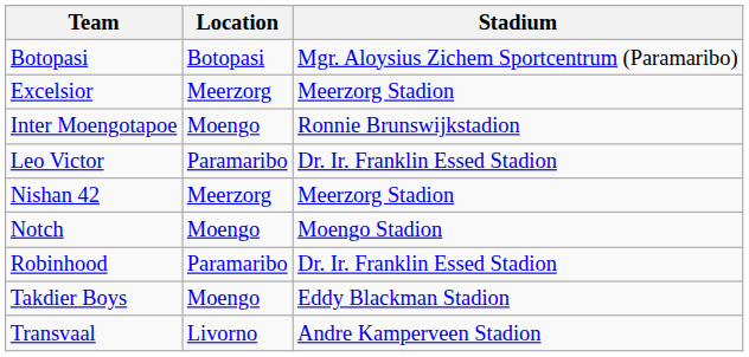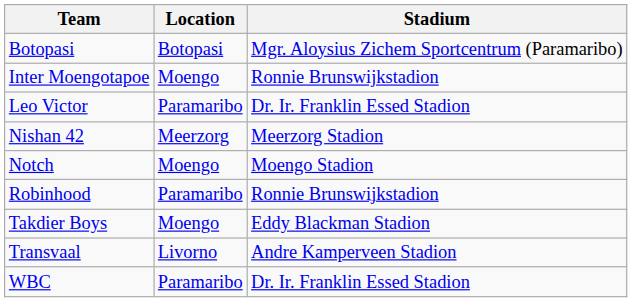- row: Excelsior | Meerzorg | Meerzorg Stadion
Robinhood | Stadium: Dr. Ir. Franklin Essed Stadion -> Ronnie Brunswijkstadion
+ row: WBC | Paramaribo | Dr. Ir. Franklin Essed Stadion
